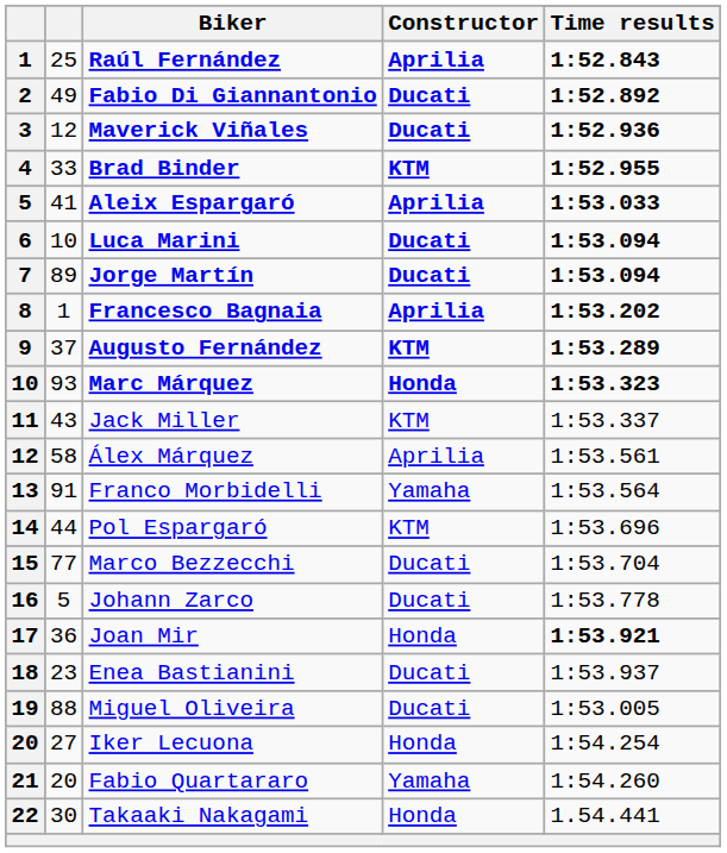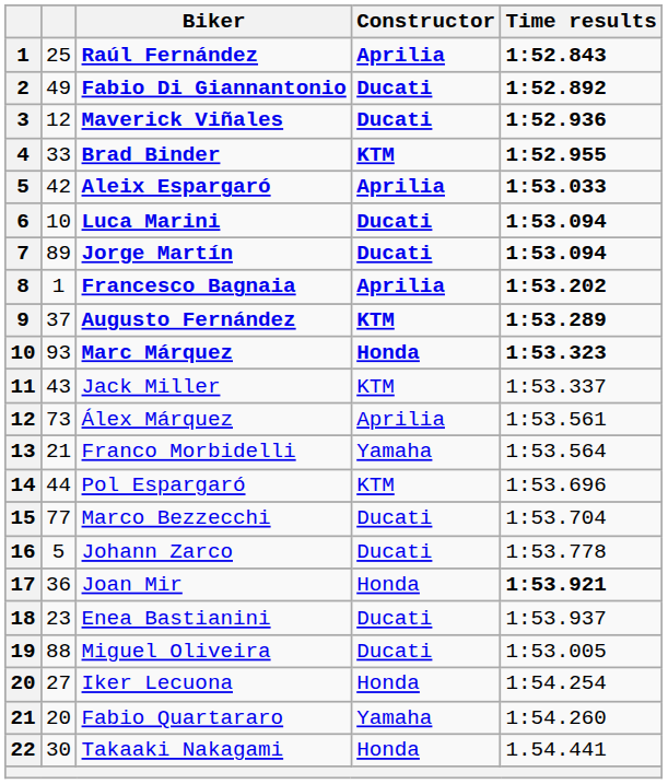Aleix Espargaró | column 2: 41 -> 42
Álex Márquez | column 2: 58 -> 73
Franco Morbidelli | column 2: 91 -> 21
